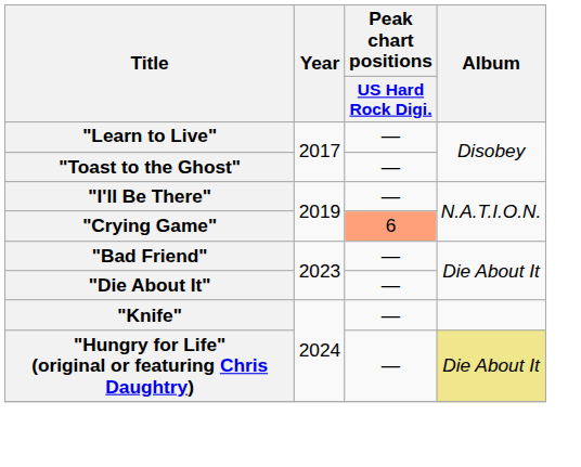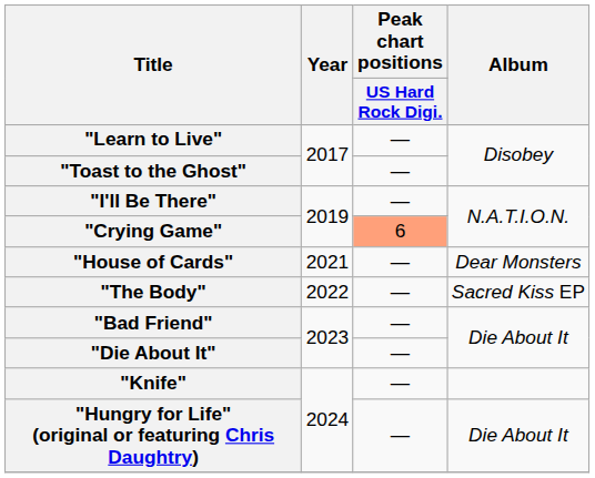+ row: "House of Cards" | 2021 | — | Dear Monsters
+ row: "The Body" | 2022 | — | Sacred Kiss EP
"Hungry for Life" (original or featuring Chris Daughtry) | Album: khaki background -> no background
